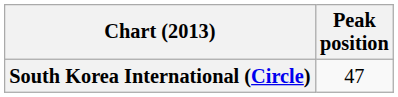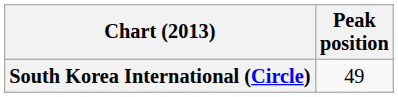South Korea International (Circle) | Peak position: 47 -> 49
